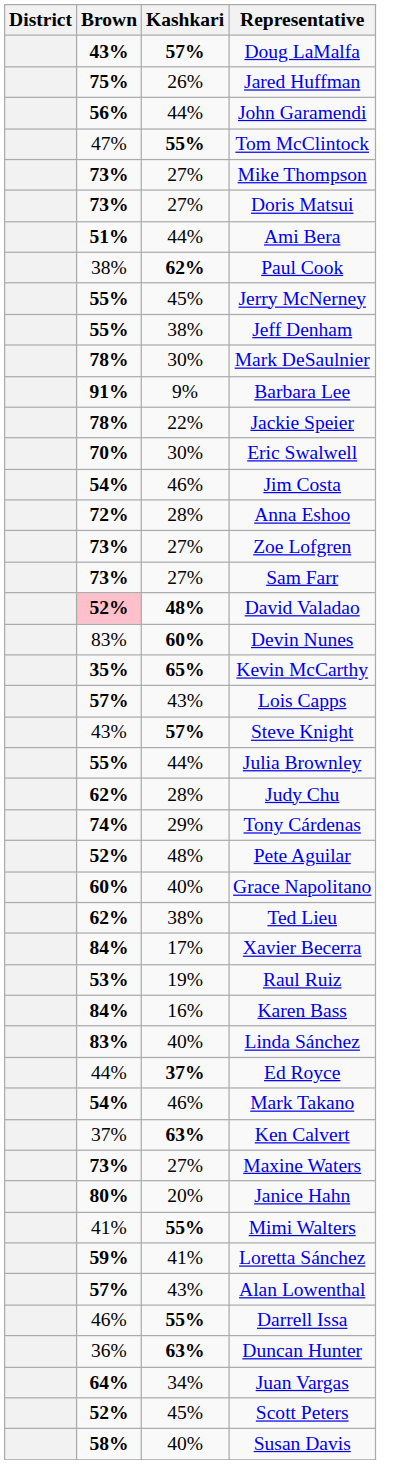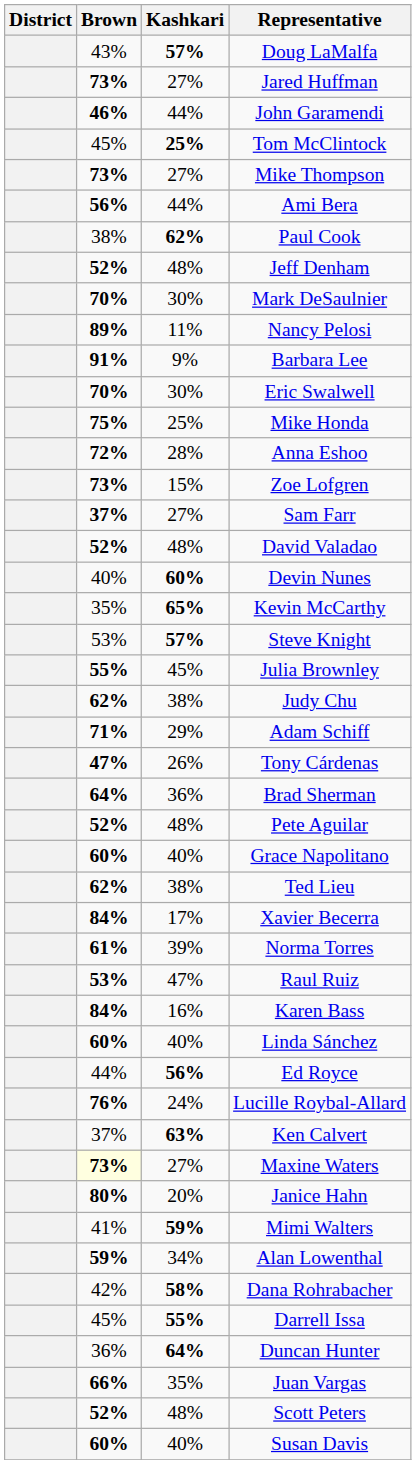Doug LaMalfa | Brown: bold -> normal
Jared Huffman | Brown: 75% -> 73%
Jared Huffman | Kashkari: 26% -> 27%
John Garamendi | Brown: 56% -> 46%
Tom McClintock | Brown: 47% -> 45%
Tom McClintock | Kashkari: 55% -> 25%
- row: 73% | 27% | Doris Matsui
Ami Bera | Brown: 51% -> 56%
- row: 55% | 45% | Jerry McNerney
Jeff Denham | Brown: 55% -> 52%
Jeff Denham | Kashkari: 38% -> 48%
Mark DeSaulnier | Brown: 78% -> 70%
+ row: 89% | 11% | Nancy Pelosi
- row: 78% | 22% | Jackie Speier
- row: 54% | 46% | Jim Costa
+ row: 75% | 25% | Mike Honda
Zoe Lofgren | Kashkari: 27% -> 15%
Sam Farr | Brown: 73% -> 37%
David Valadao | Brown: pink background -> no background
David Valadao | Kashkari: bold -> normal
Devin Nunes | Brown: 83% -> 40%
Kevin McCarthy | Brown: bold -> normal
- row: 57% | 43% | Lois Capps
Steve Knight | Brown: 43% -> 53%
Julia Brownley | Kashkari: 44% -> 45%
Judy Chu | Kashkari: 28% -> 38%
+ row: 71% | 29% | Adam Schiff
Tony Cárdenas | Brown: 74% -> 47%
Tony Cárdenas | Kashkari: 29% -> 26%
+ row: 64% | 36% | Brad Sherman
+ row: 61% | 39% | Norma Torres
Raul Ruiz | Kashkari: 19% -> 47%
Linda Sánchez | Brown: 83% -> 60%
Ed Royce | Kashkari: 37% -> 56%
+ row: 76% | 24% | Lucille Roybal-Allard
- row: 54% | 46% | Mark Takano
Maxine Waters | Brown: no background -> lightyellow background
Mimi Walters | Kashkari: 55% -> 59%
- row: 59% | 41% | Loretta Sánchez
Alan Lowenthal | Brown: 57% -> 59%
Alan Lowenthal | Kashkari: 43% -> 34%
+ row: 42% | 58% | Dana Rohrabacher
Darrell Issa | Brown: 46% -> 45%
Duncan Hunter | Kashkari: 63% -> 64%
Juan Vargas | Brown: 64% -> 66%
Juan Vargas | Kashkari: 34% -> 35%
Scott Peters | Kashkari: 45% -> 48%
Susan Davis | Brown: 58% -> 60%
